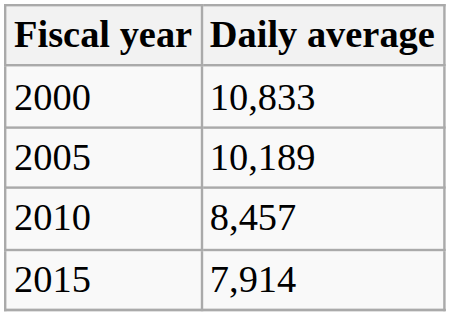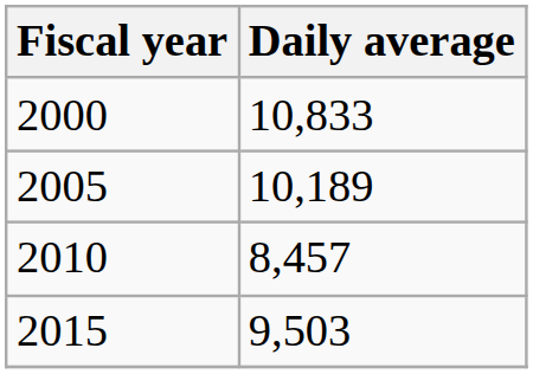2015 | Daily average: 7,914 -> 9,503
